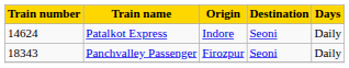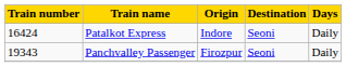Patalkot Express | Train number: 14624 -> 16424
Panchvalley Passenger | Train number: 18343 -> 19343
